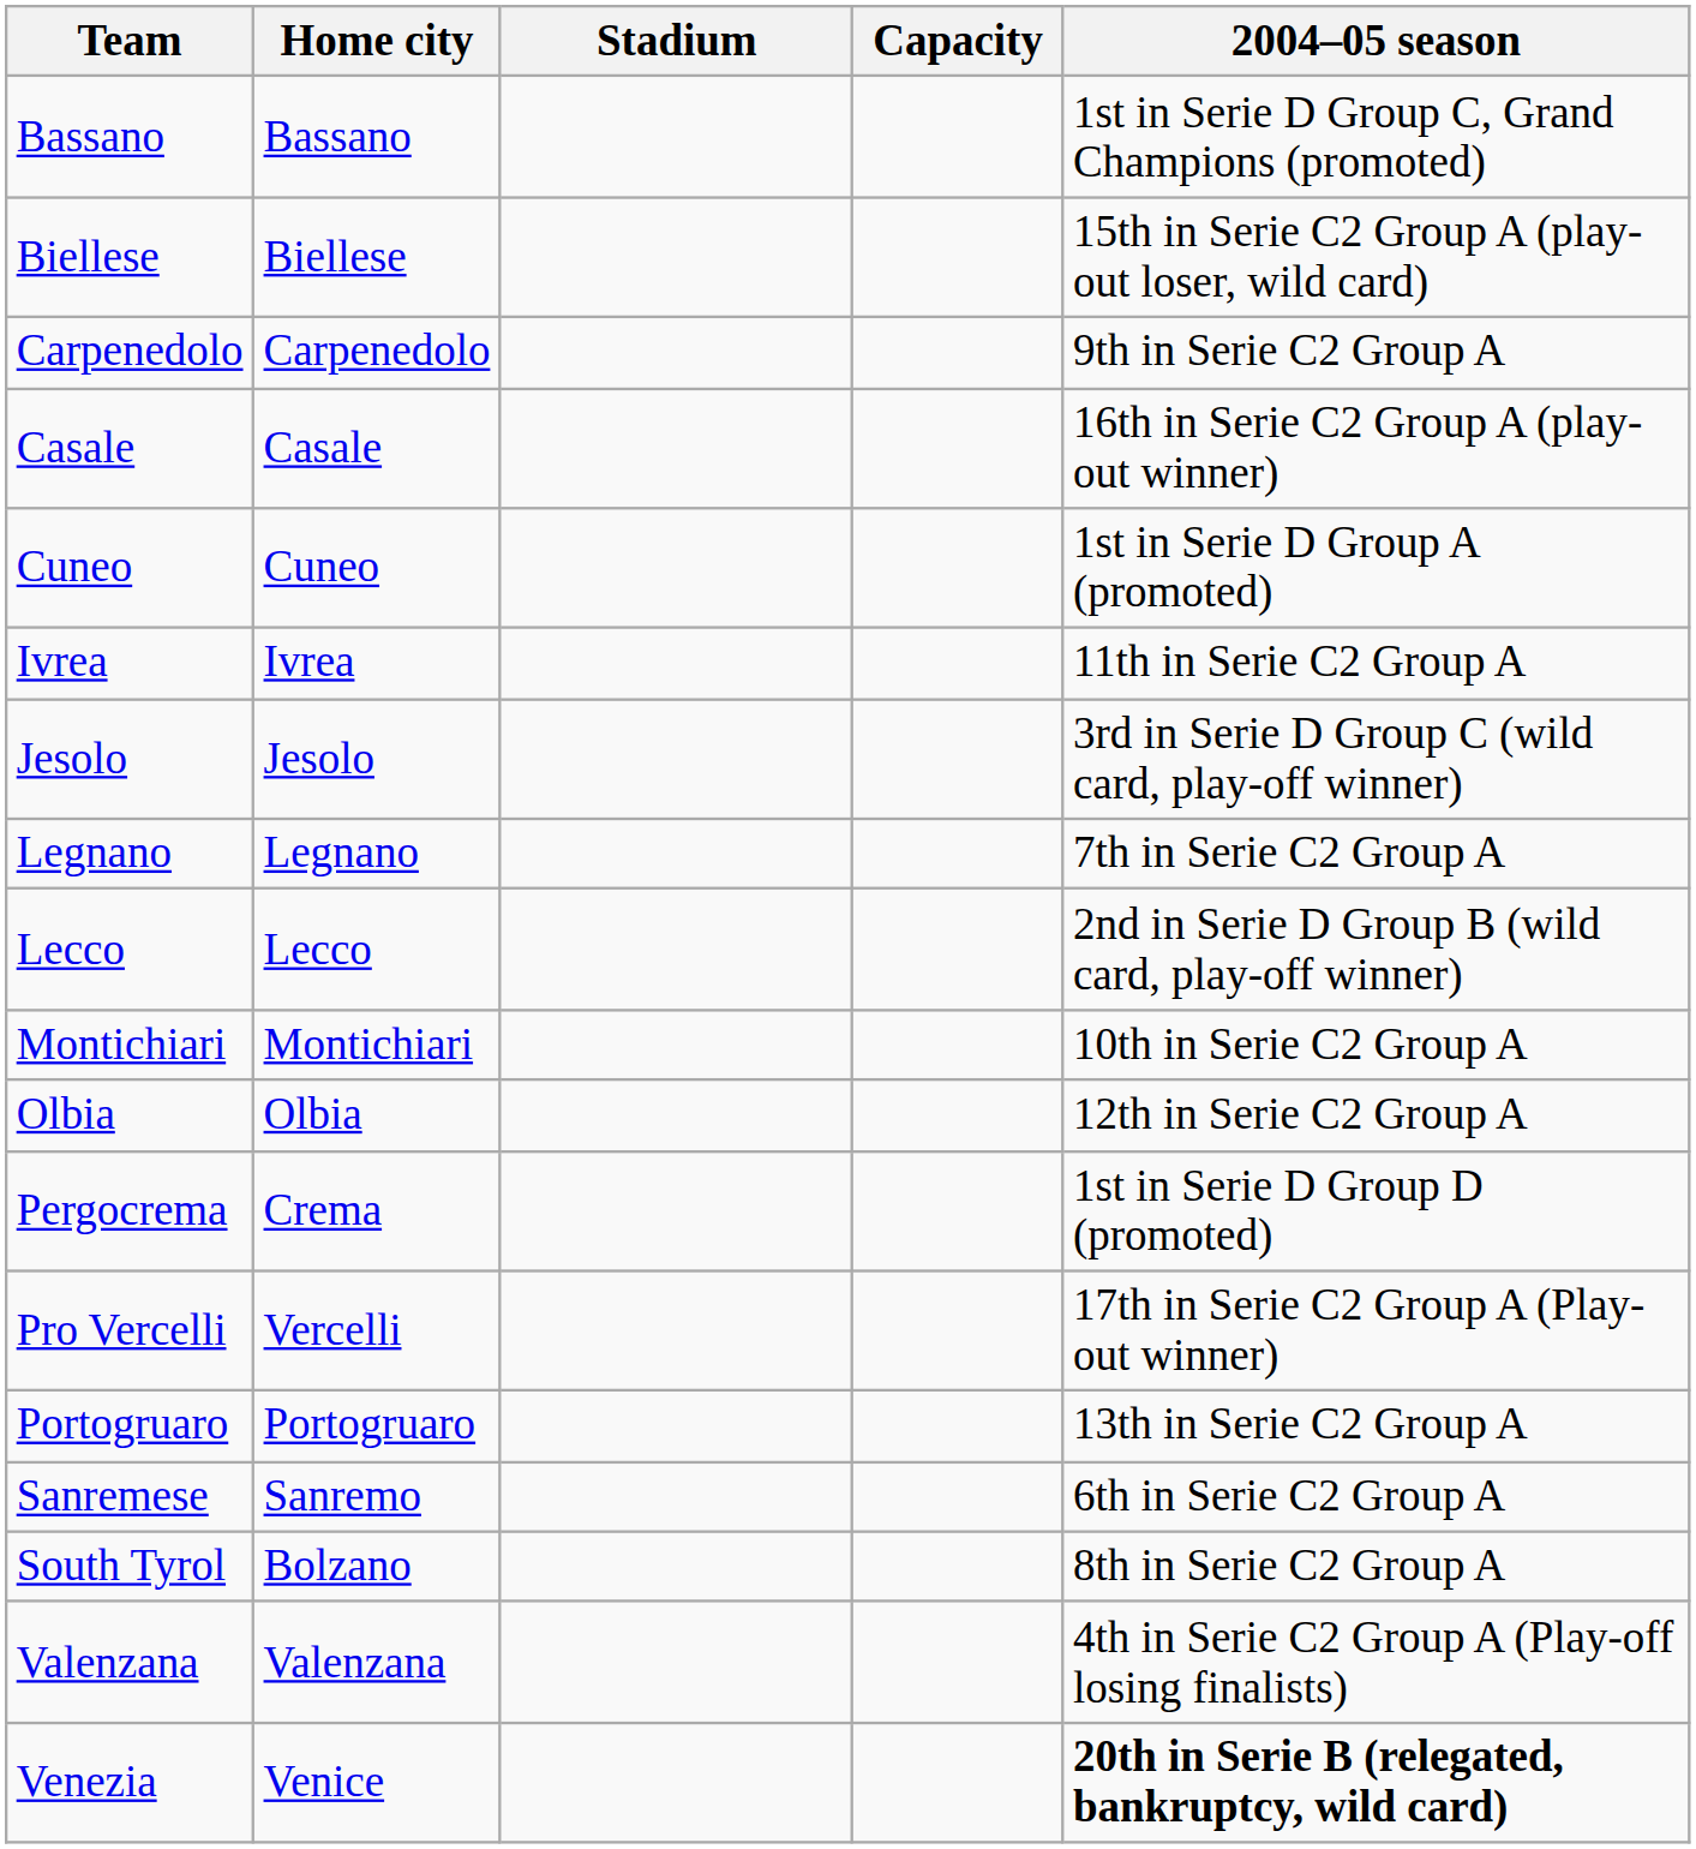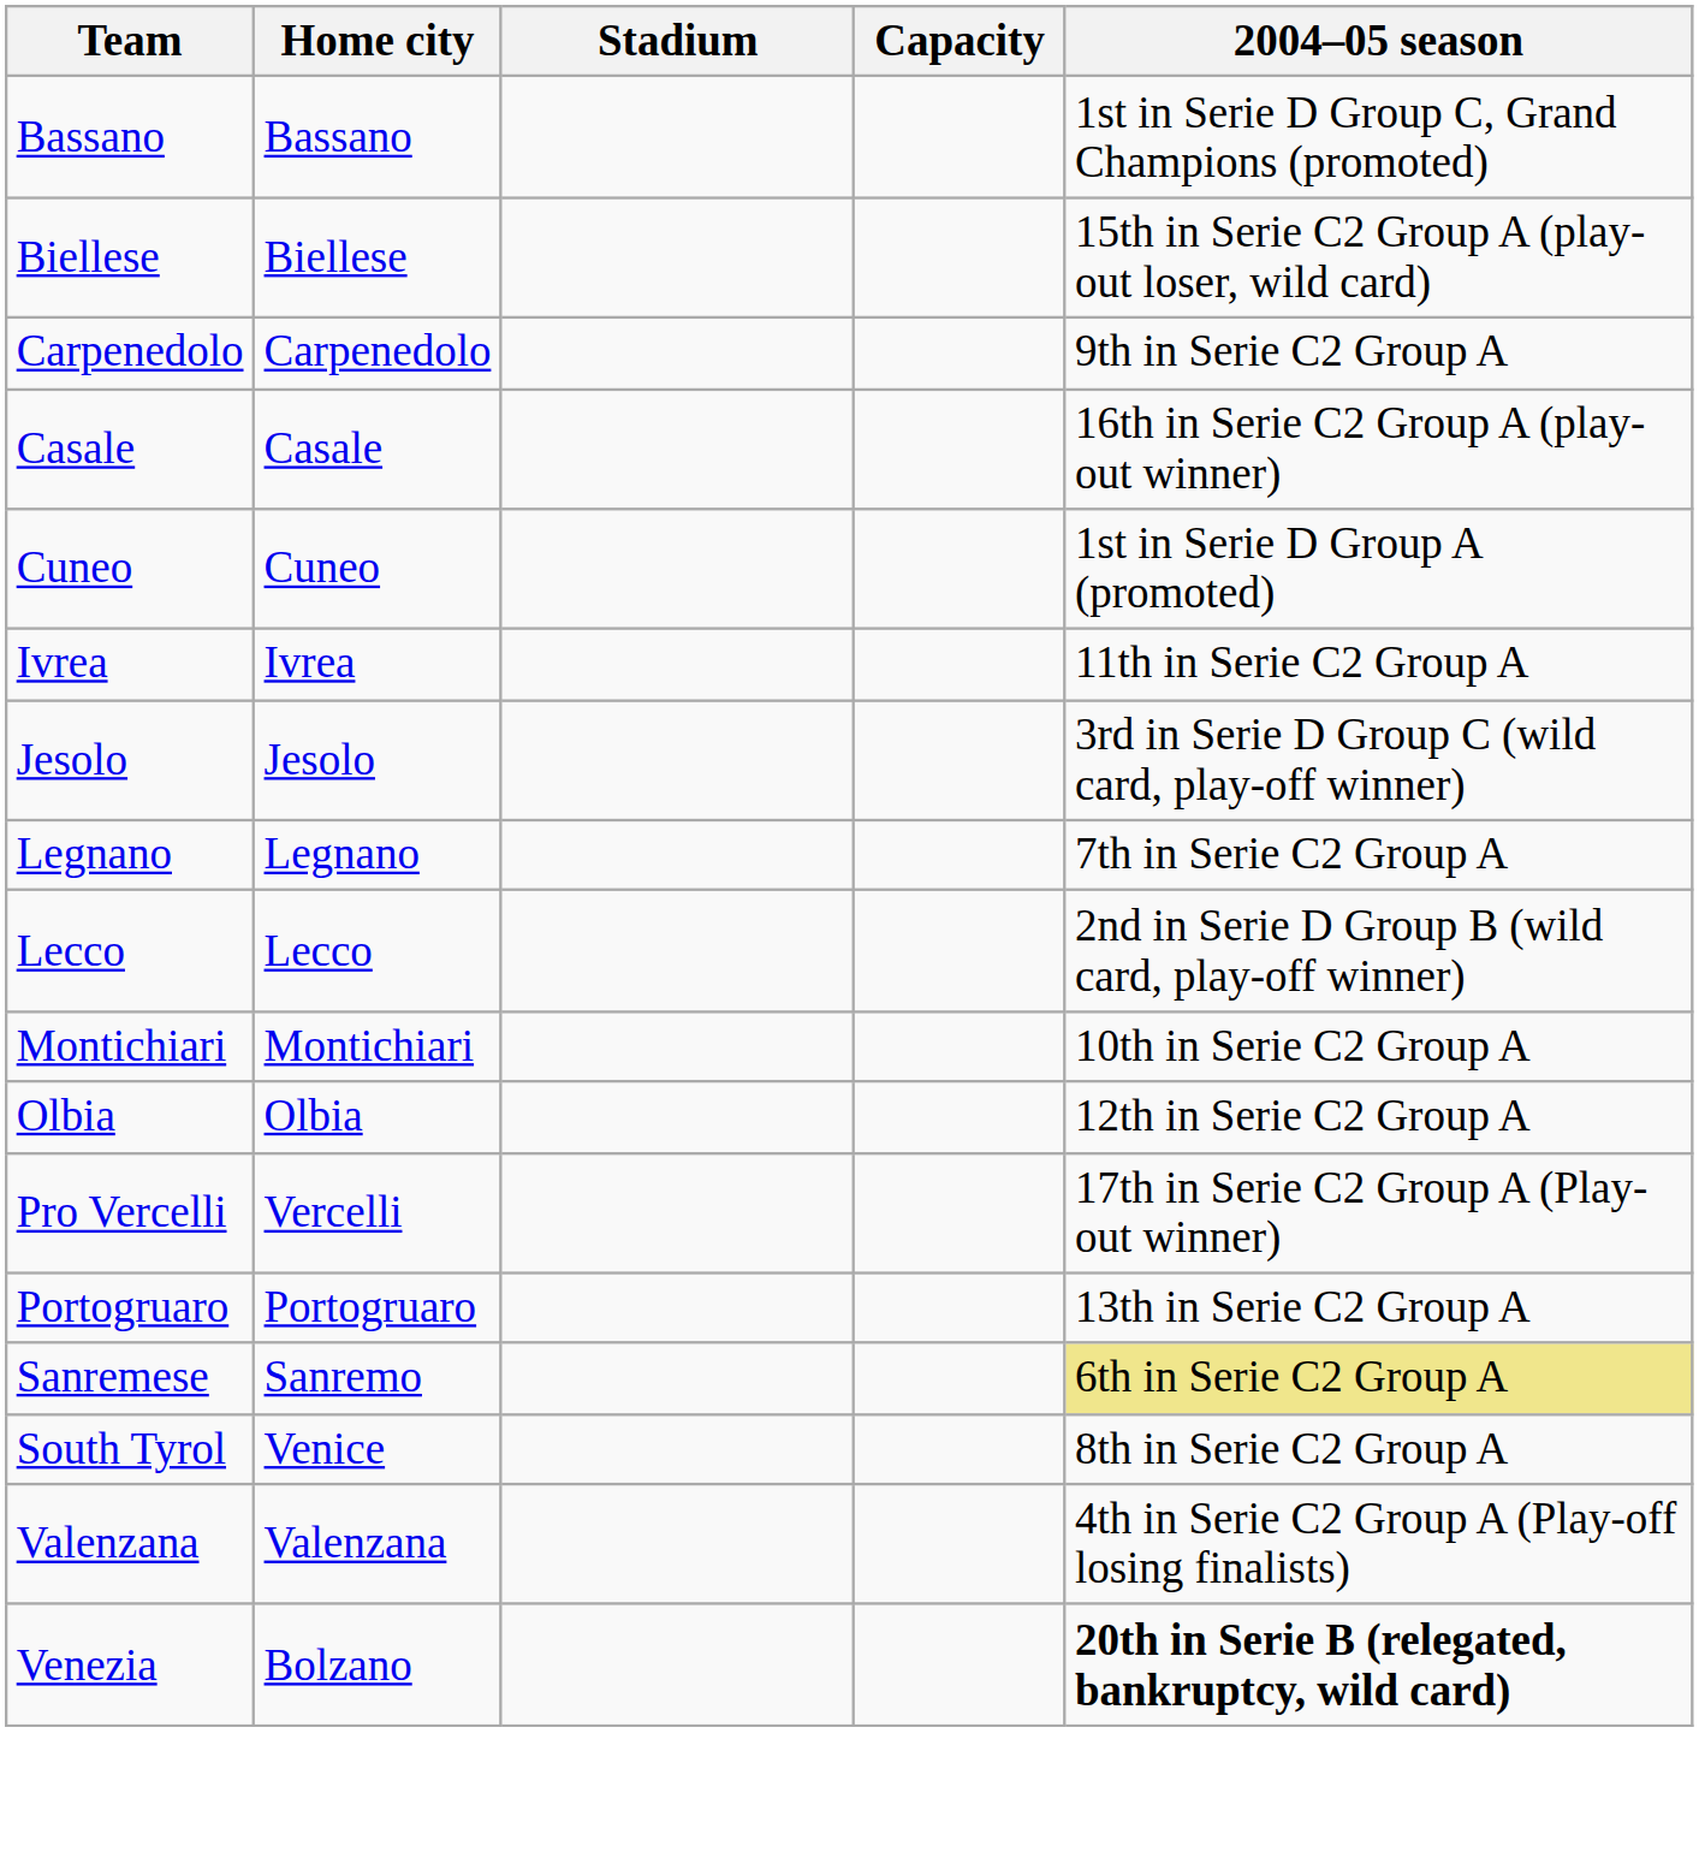- row: Pergocrema | Crema | 1st in Serie D Group D (promoted)
Sanremese | 2004–05 season: no background -> khaki background
South Tyrol | Home city: Bolzano -> Venice
Venezia | Home city: Venice -> Bolzano
